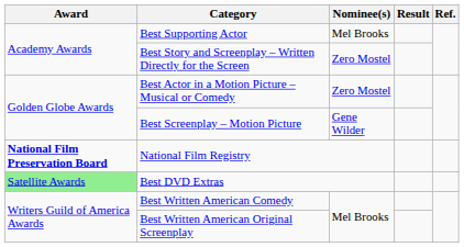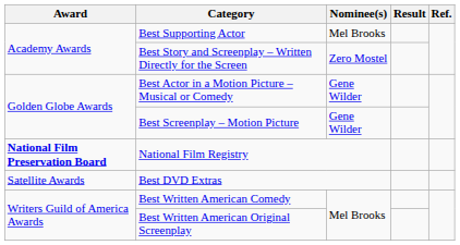Best Actor in a Motion Picture – Musical or Comedy | Nominee(s): Zero Mostel -> Gene Wilder
Best DVD Extras | Award: lightgreen background -> no background
